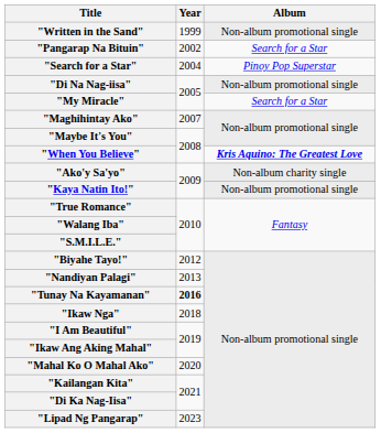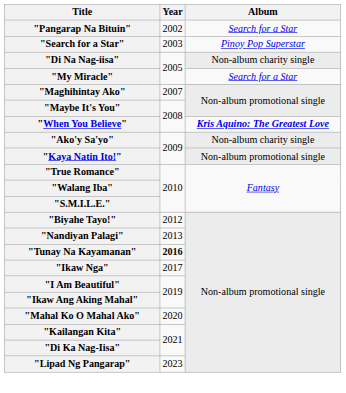- row: "Written in the Sand" | 1999 | Non-album promotional single
"Search for a Star" | Year: 2004 -> 2003
"Di Na Nag-iisa" | Album: Non-album promotional single -> Non-album charity single
"Ikaw Nga" | Year: 2018 -> 2017
